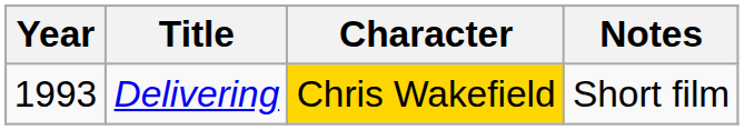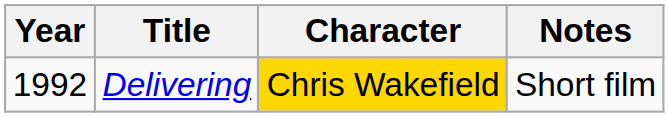Delivering | Year: 1993 -> 1992
